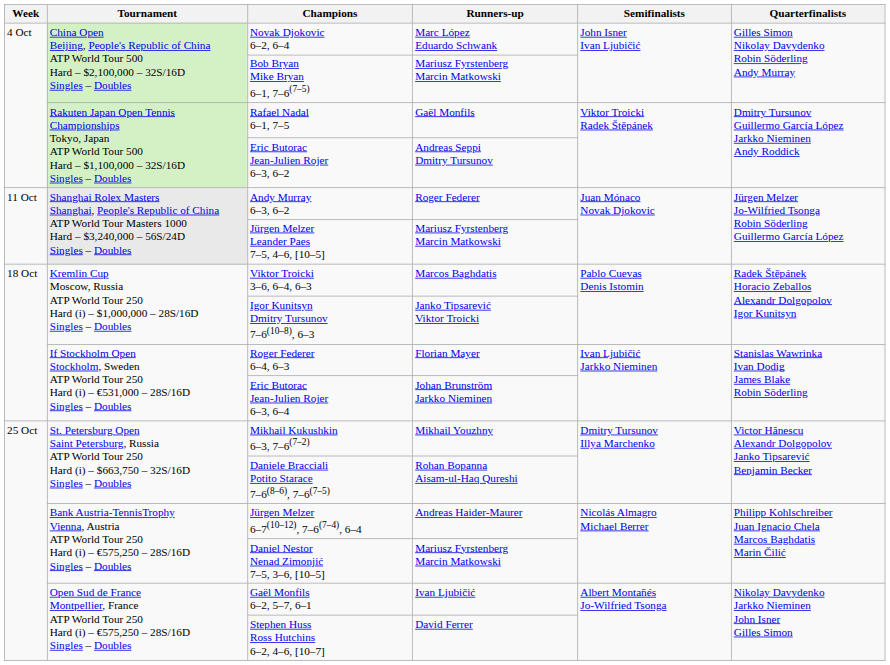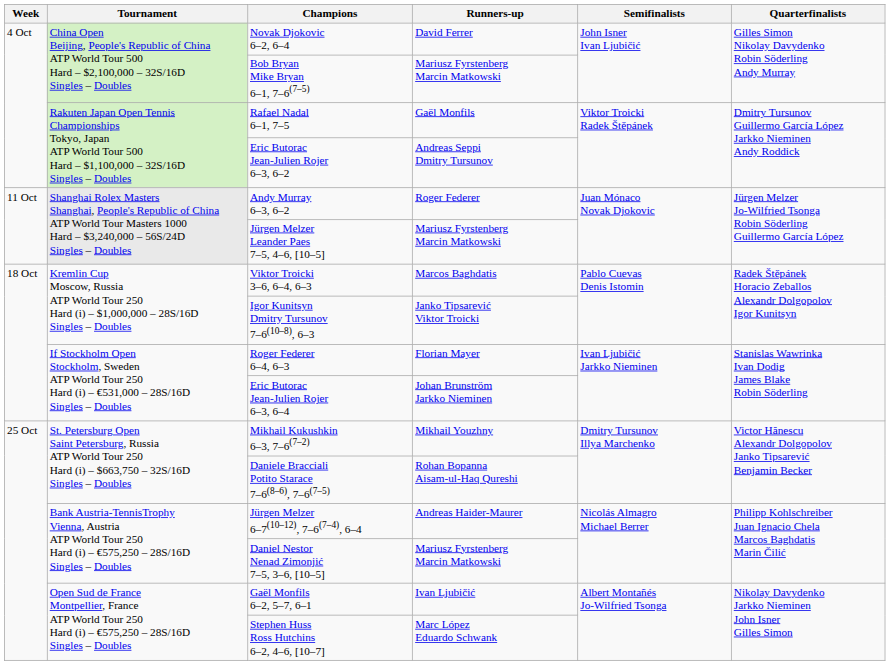Novak Djokovic 6–2, 6–4 | Runners-up: Marc López Eduardo Schwank -> David Ferrer
Stephen Huss Ross Hutchins 6–2, 4–6, [10–7] | Runners-up: David Ferrer -> Marc López Eduardo Schwank
